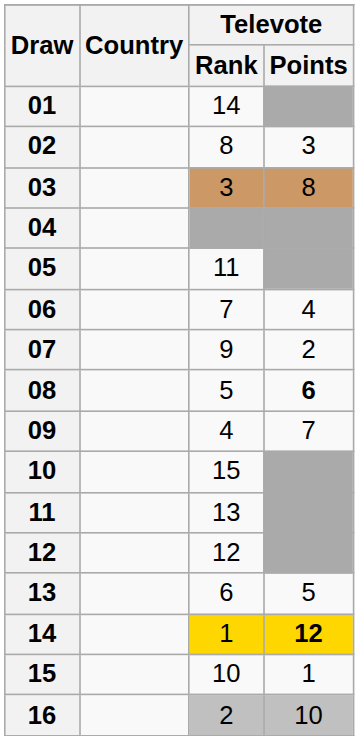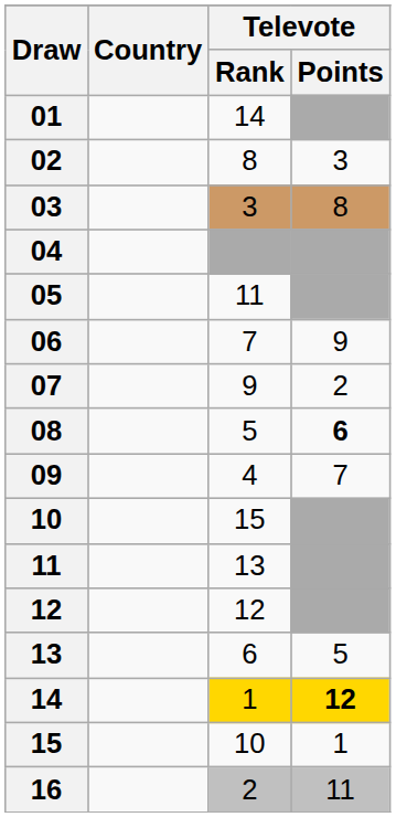06 | Televote / Points: 4 -> 9
16 | Televote / Points: 10 -> 11
